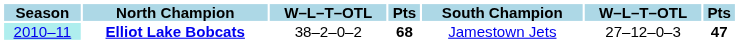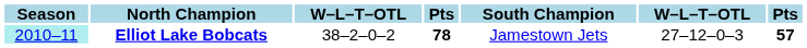Elliot Lake Bobcats | column 4: 68 -> 78
Elliot Lake Bobcats | column 7: 47 -> 57
